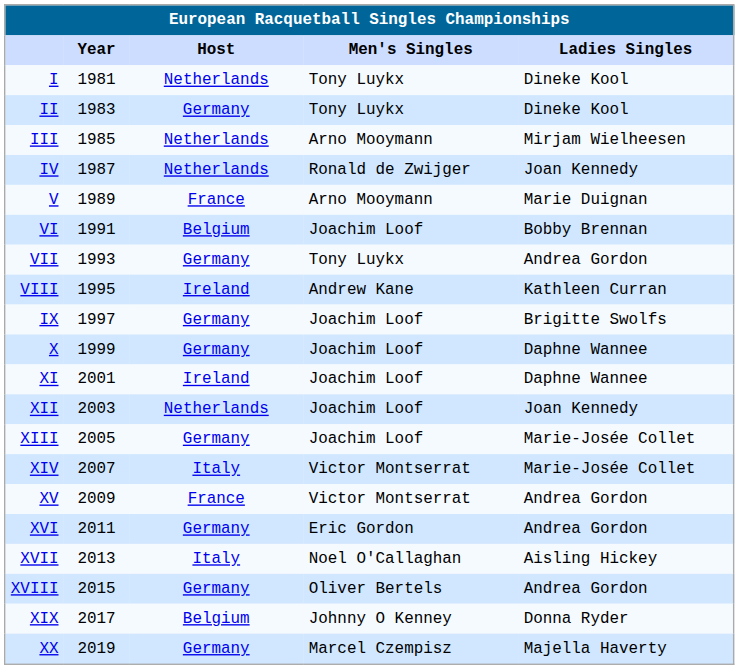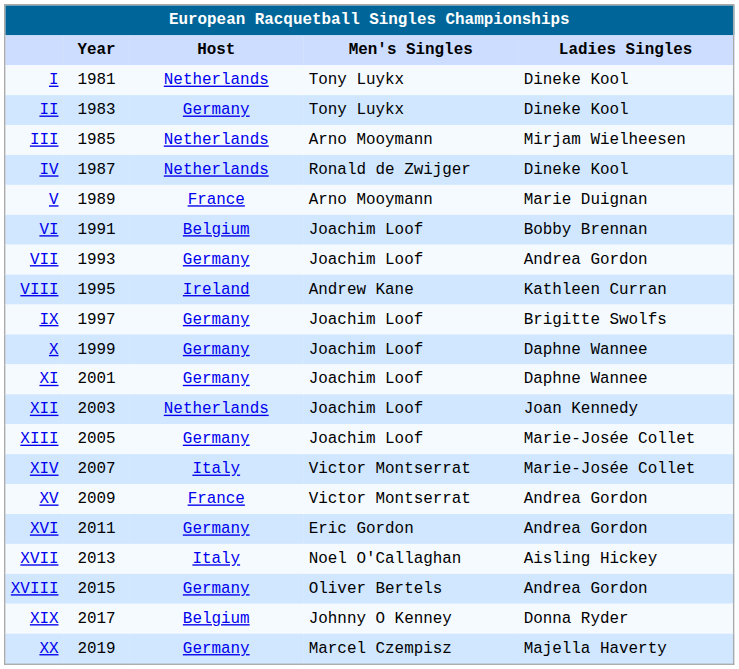IV | Ladies Singles: Joan Kennedy -> Dineke Kool
VII | Men's Singles: Tony Luykx -> Joachim Loof
XI | Host: Ireland -> Germany
